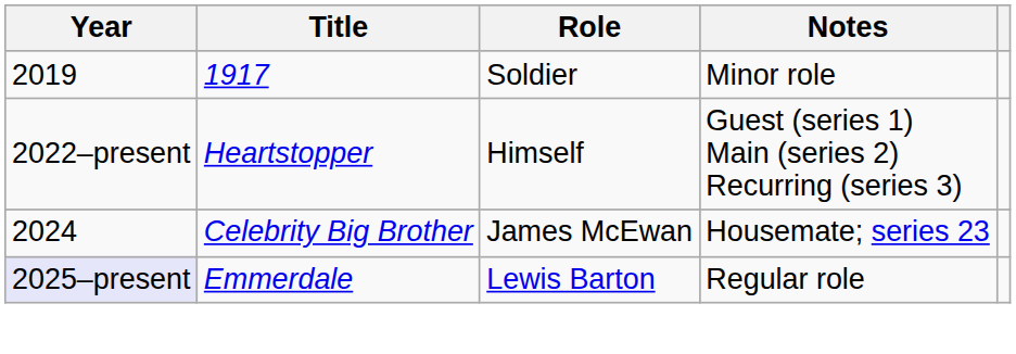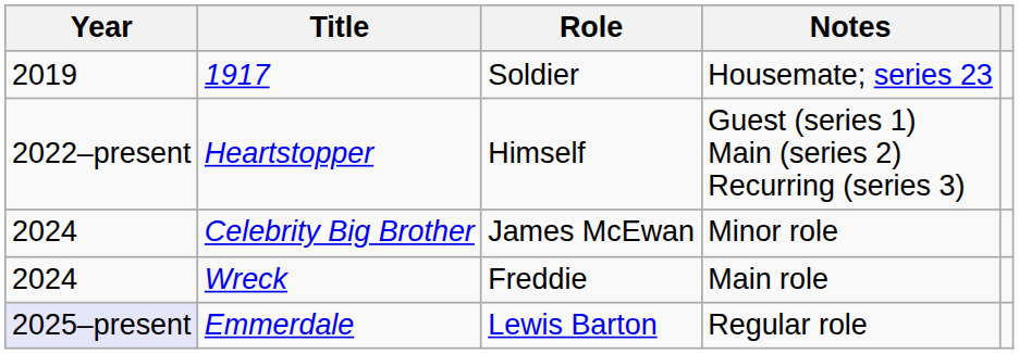1917 | Notes: Minor role -> Housemate; series 23
Celebrity Big Brother | Notes: Housemate; series 23 -> Minor role
+ row: 2024 | Wreck | Freddie | Main role
